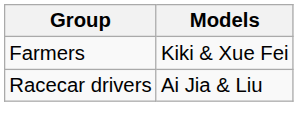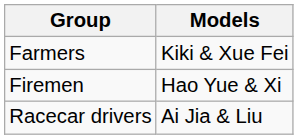+ row: Firemen | Hao Yue & Xi
